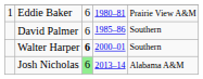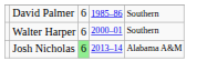- row: 1 | Eddie Baker | 6 | 1980–81 | Prairie View A&M
Walter Harper | column 3: bold -> normal
